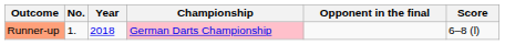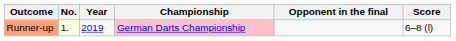Runner-up | No.: no background -> lightyellow background
Runner-up | Year: 2018 -> 2019
